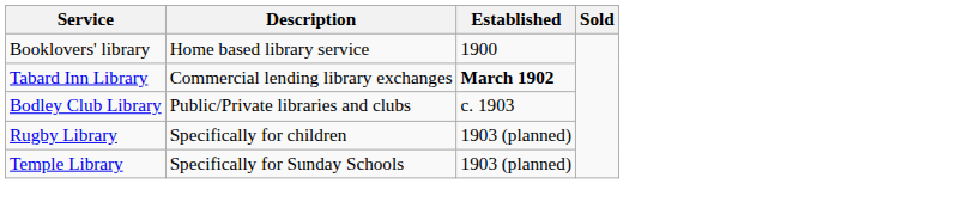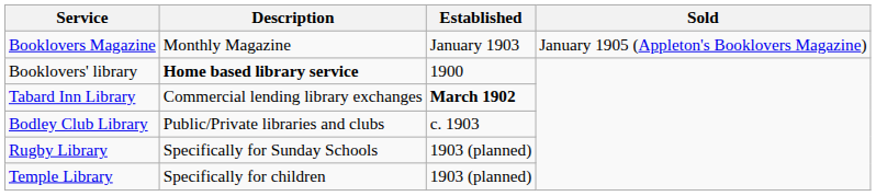+ row: Booklovers Magazine | Monthly Magazine | January 1903 | January 1905 (Appleton's Booklovers Magazine)
Booklovers' library | Description: normal -> bold
Rugby Library | Description: Specifically for children -> Specifically for Sunday Schools
Temple Library | Description: Specifically for Sunday Schools -> Specifically for children
